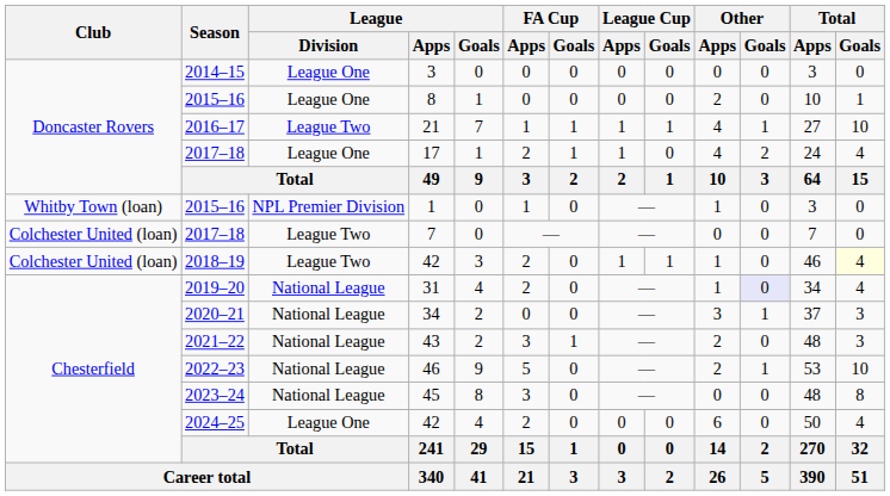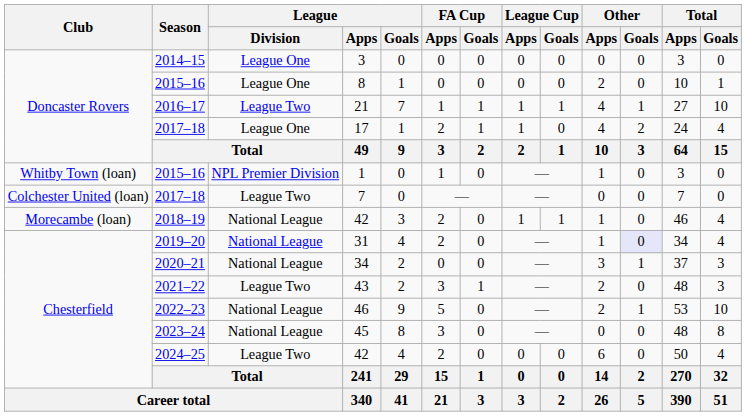2018–19 / 42 | Club: Colchester United (loan) -> Morecambe (loan)
2018–19 / 42 | League / Division: League Two -> National League
2018–19 / 42 | Total / Goals: lightyellow background -> no background
43 | League / Division: National League -> League Two
2024–25 / 42 | League / Division: League One -> League Two
